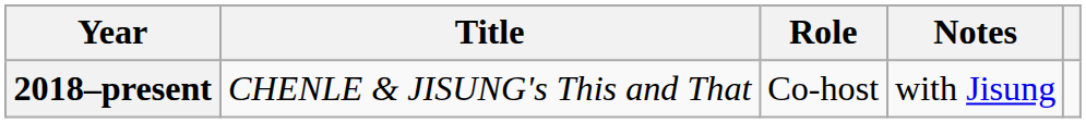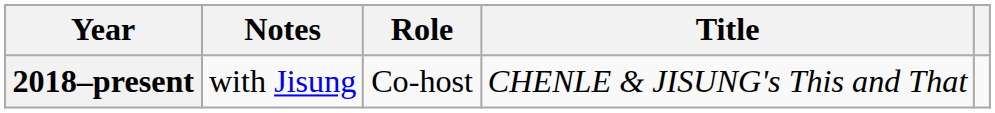columns swapped: Title <-> Notes
